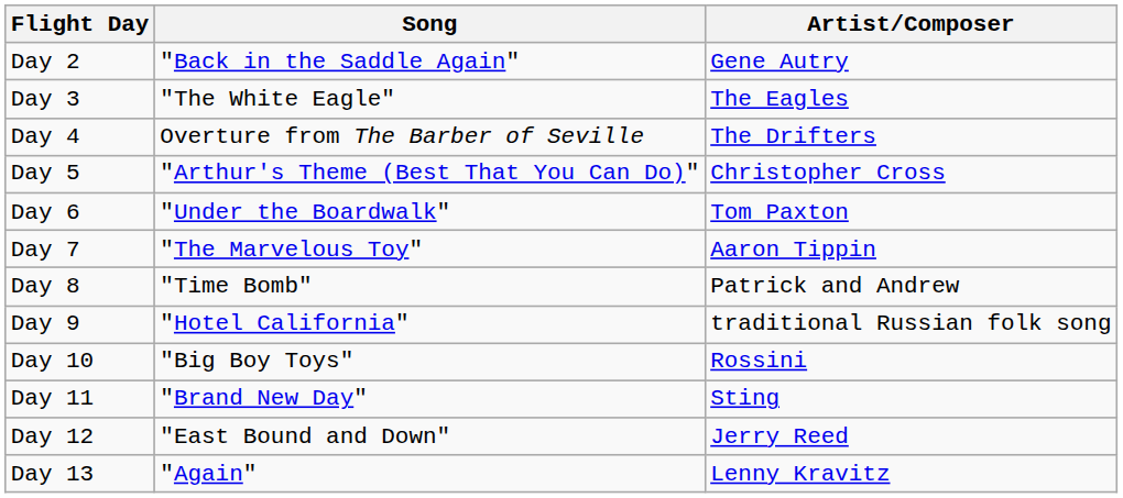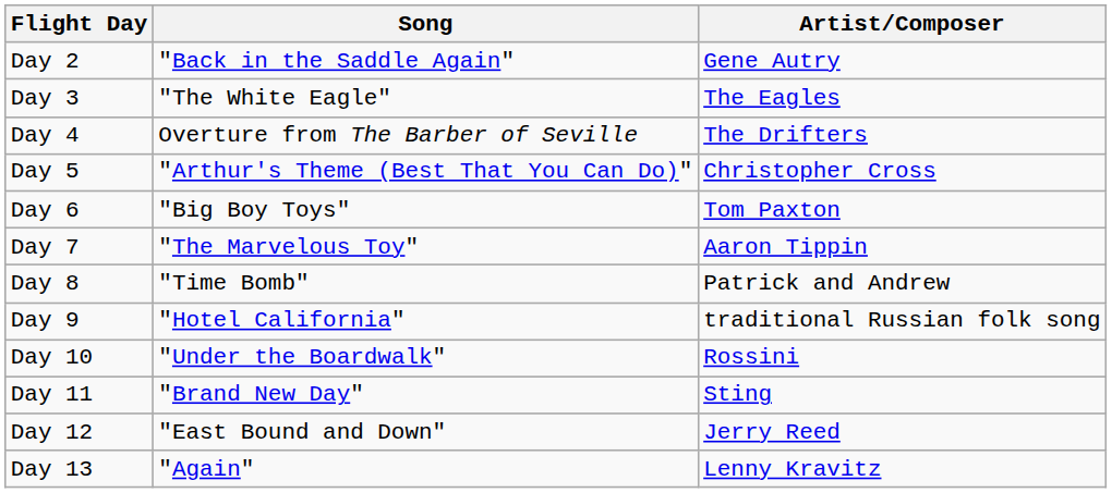Day 6 | Song: "Under the Boardwalk" -> "Big Boy Toys"
Day 10 | Song: "Big Boy Toys" -> "Under the Boardwalk"
